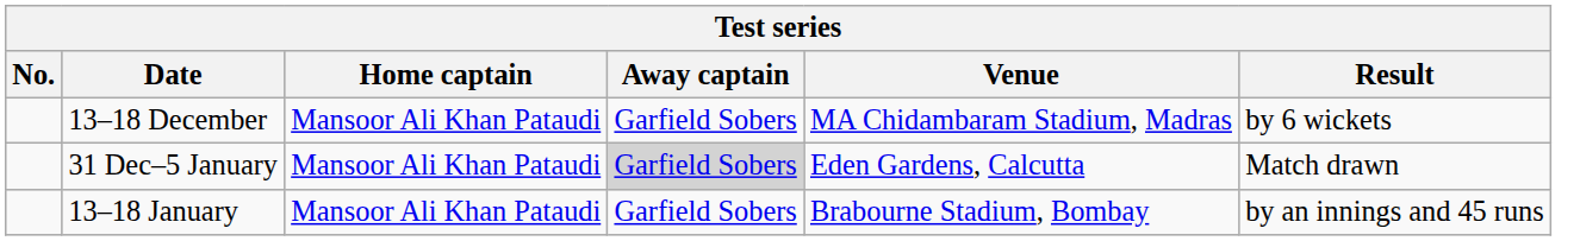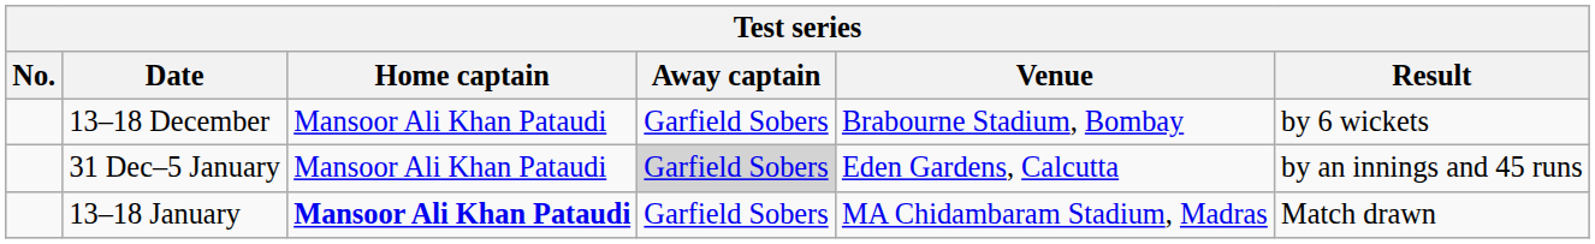13–18 December | Venue: MA Chidambaram Stadium, Madras -> Brabourne Stadium, Bombay
31 Dec–5 January | Result: Match drawn -> by an innings and 45 runs
13–18 January | Home captain: normal -> bold
13–18 January | Venue: Brabourne Stadium, Bombay -> MA Chidambaram Stadium, Madras
13–18 January | Result: by an innings and 45 runs -> Match drawn
